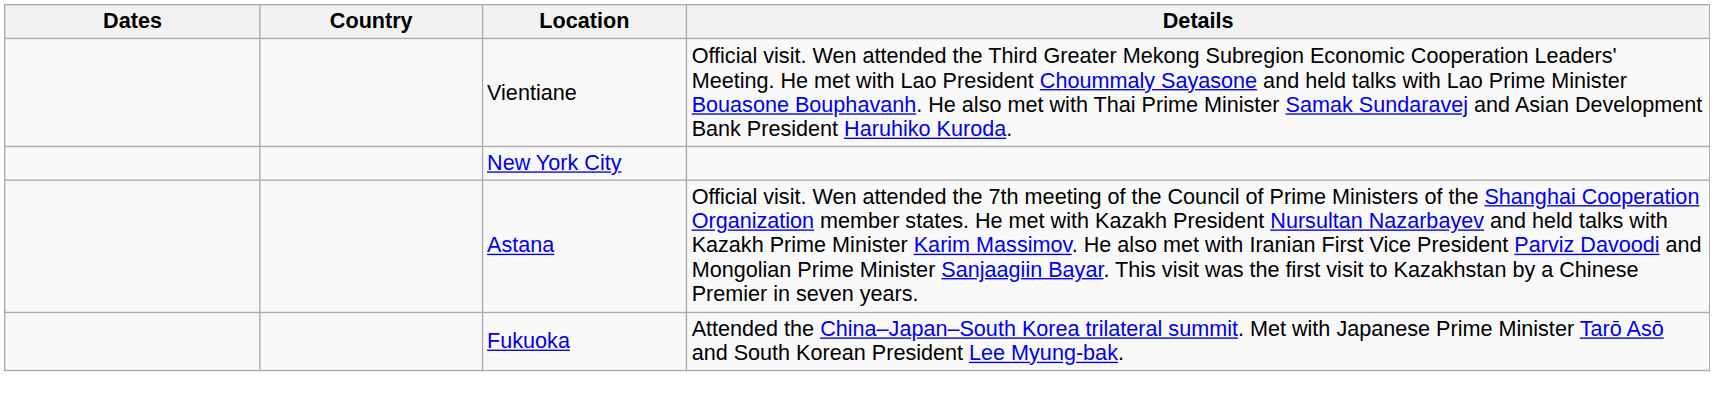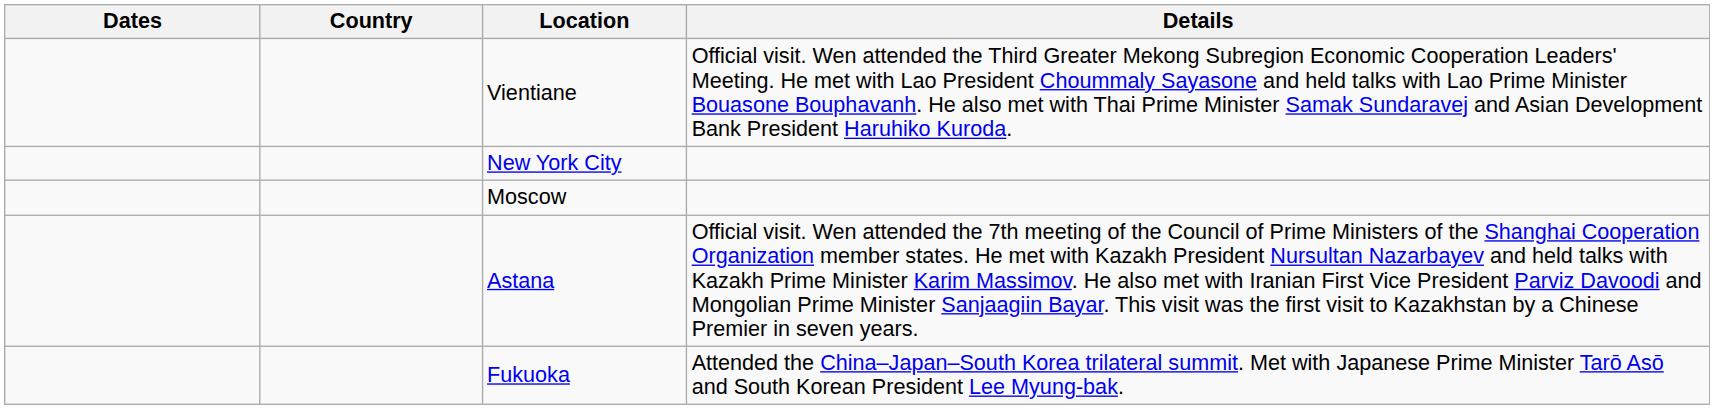+ row: Moscow
